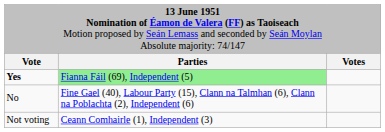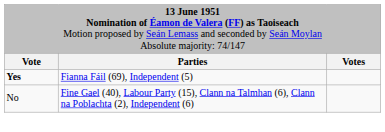Yes | column 2: lightgreen background -> no background
- row: Not voting | Ceann Comhairle (1), Independent (3)
